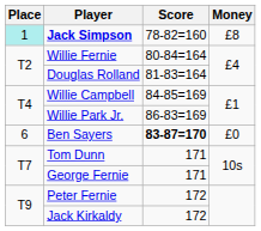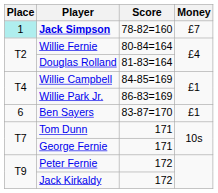Jack Simpson | Money: £8 -> £7
Ben Sayers | Score: bold -> normal
Ben Sayers | Money: £0 -> £1
